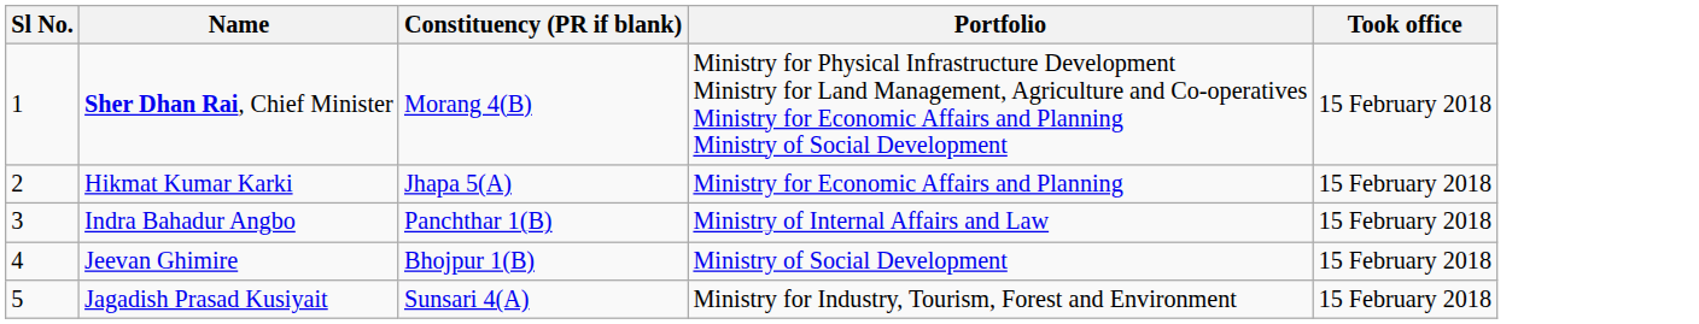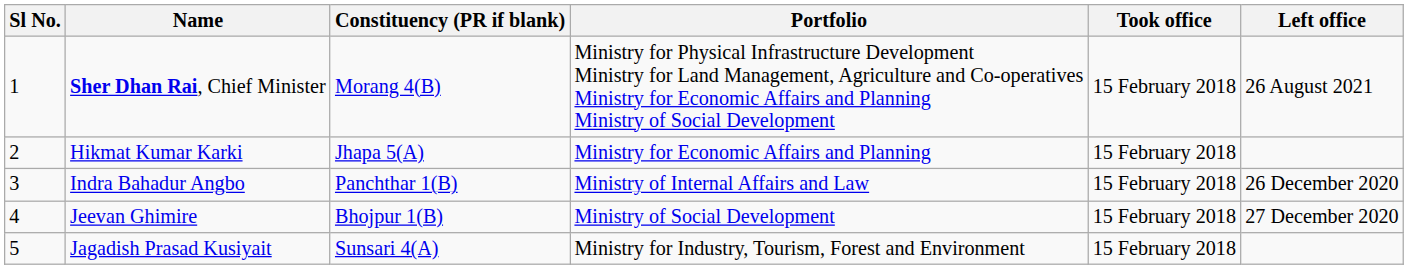+ column: Left office | 26 August 2021 | 26 December 2020 | 27 December 2020
